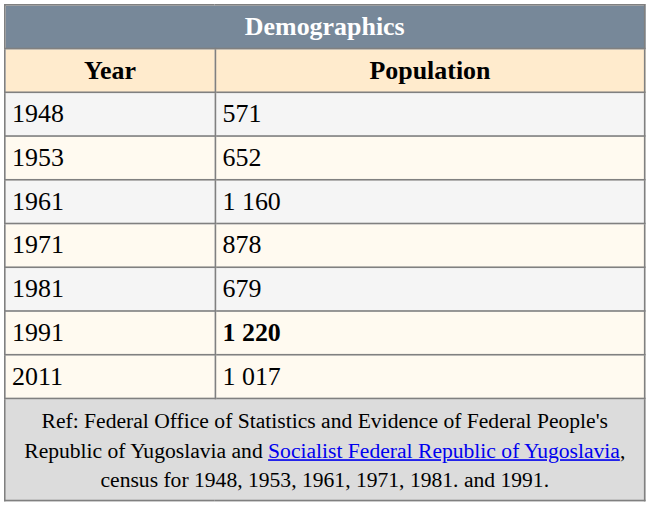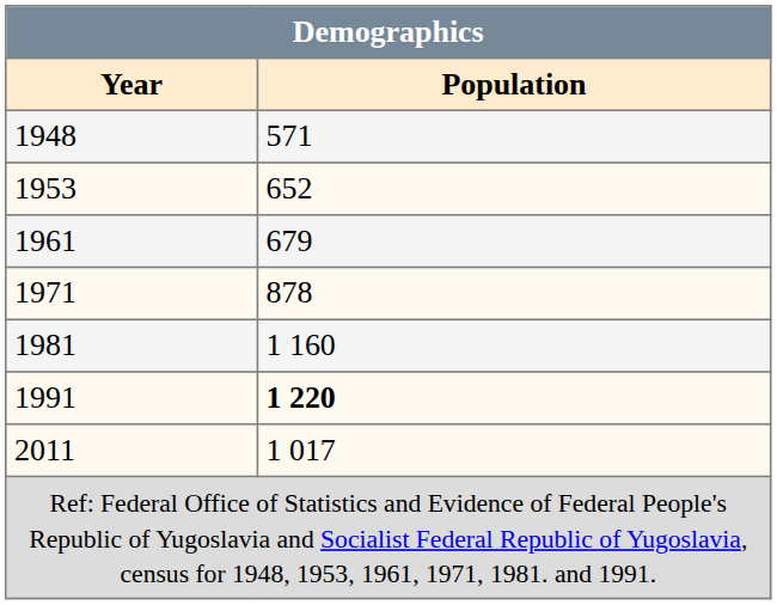1961 | Population: 1 160 -> 679
1981 | Population: 679 -> 1 160
